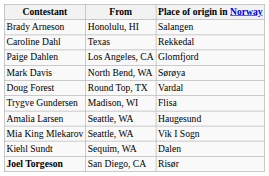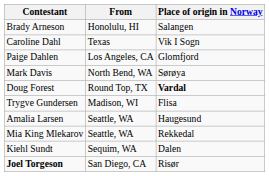Caroline Dahl | Place of origin in Norway: Rekkedal -> Vik I Sogn
Doug Forest | Place of origin in Norway: normal -> bold
Mia King Mlekarov | Place of origin in Norway: Vik I Sogn -> Rekkedal
